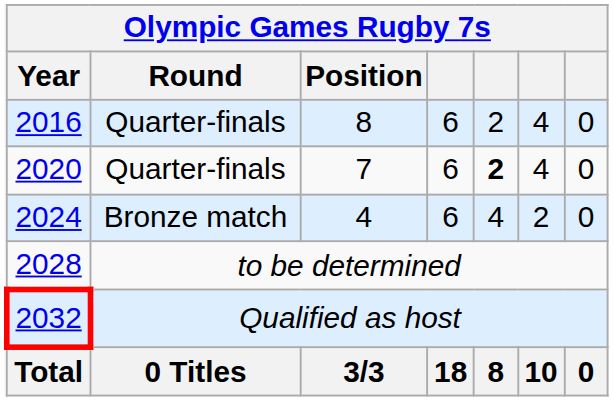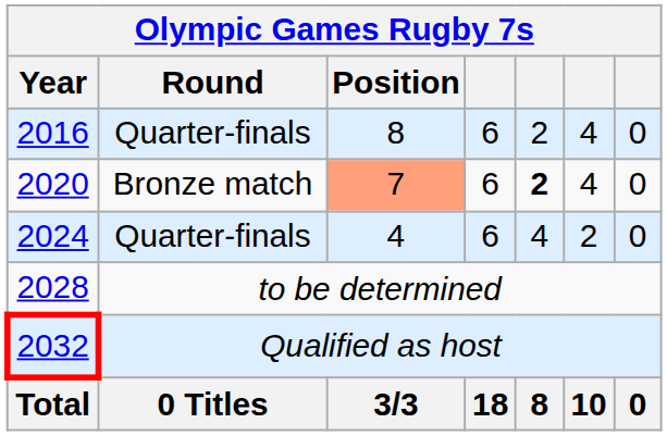2020 | Round: Quarter-finals -> Bronze match
2020 | Position: no background -> lightsalmon background
2024 | Round: Bronze match -> Quarter-finals
